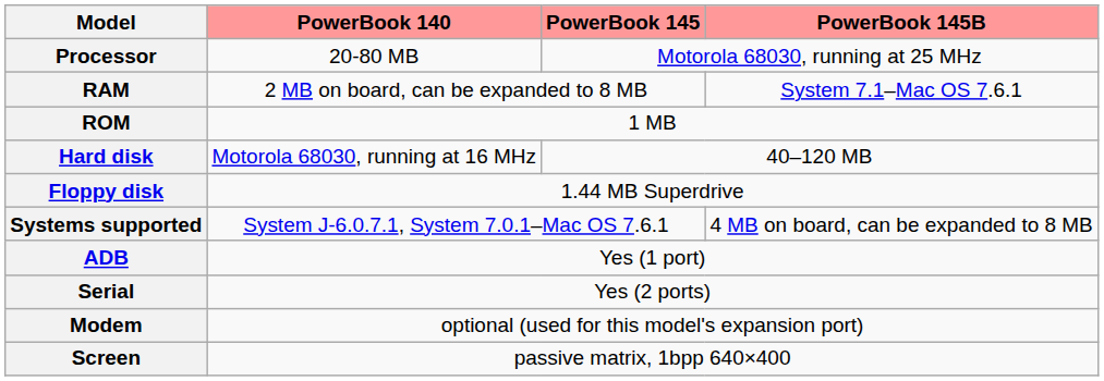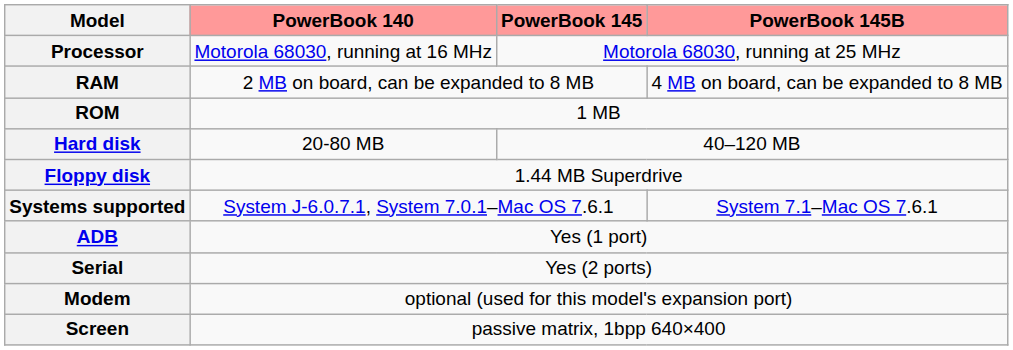Processor | PowerBook 140: 20-80 MB -> Motorola 68030, running at 16 MHz
RAM | PowerBook 145B: System 7.1–Mac OS 7.6.1 -> 4 MB on board, can be expanded to 8 MB
Hard disk | PowerBook 140: Motorola 68030, running at 16 MHz -> 20-80 MB
Systems supported | PowerBook 145B: 4 MB on board, can be expanded to 8 MB -> System 7.1–Mac OS 7.6.1
